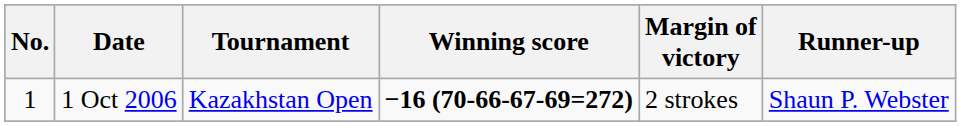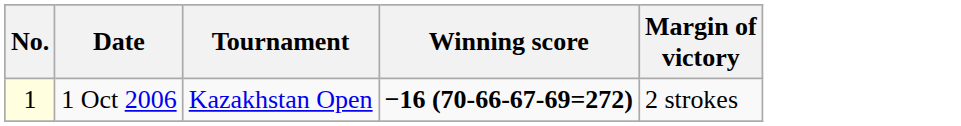- column: Runner-up | Shaun P. Webster
1 Oct 2006 | No.: no background -> lightyellow background
